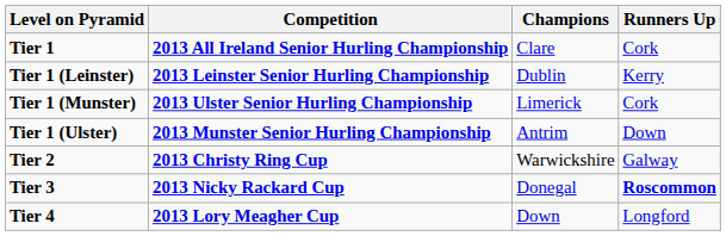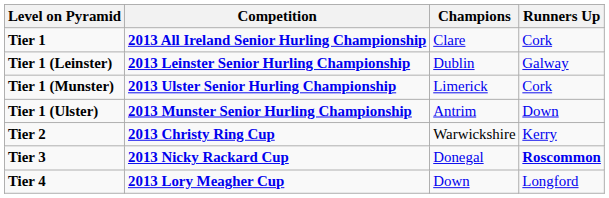Tier 1 (Leinster) | Runners Up: Kerry -> Galway
Tier 2 | Runners Up: Galway -> Kerry
